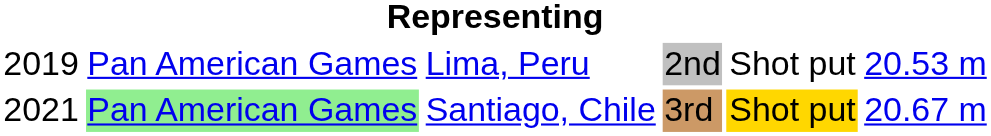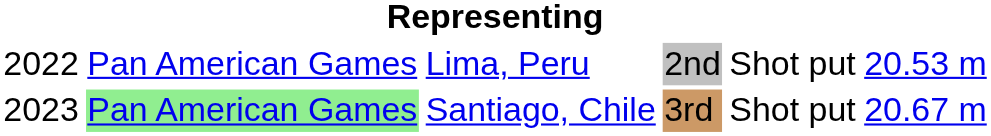Lima, Peru | column 1: 2019 -> 2022
Santiago, Chile | column 1: 2021 -> 2023
Santiago, Chile | column 5: gold background -> no background
